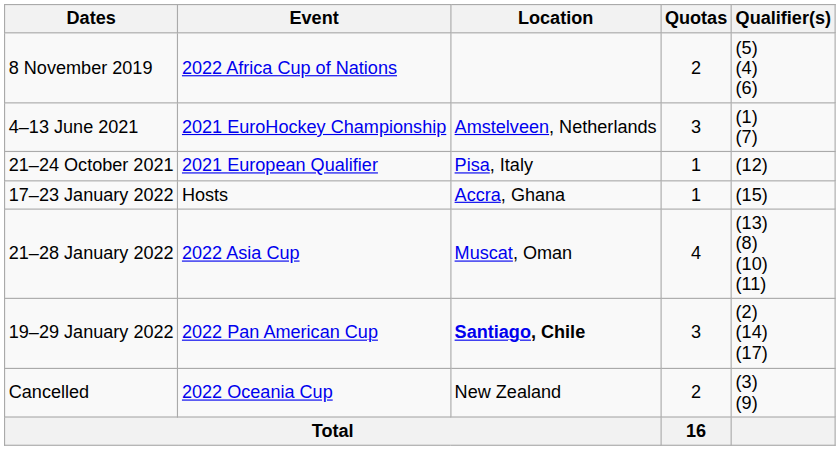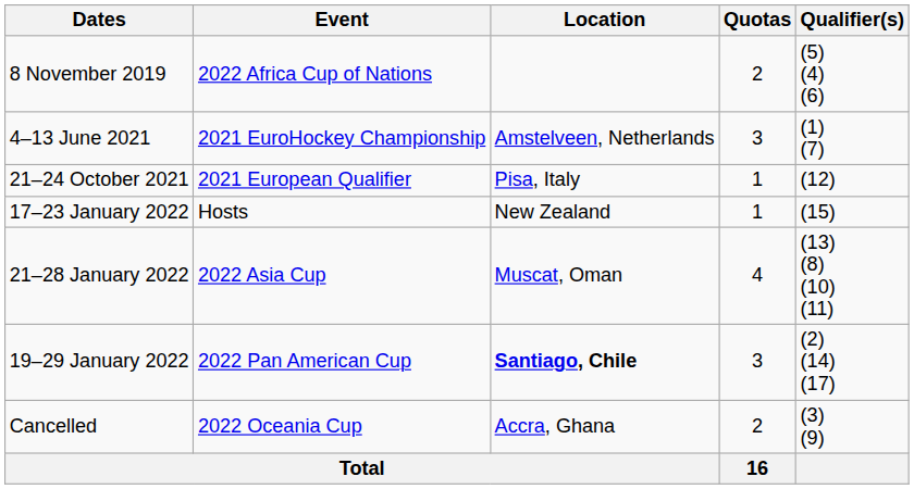17–23 January 2022 | Location: Accra, Ghana -> New Zealand
Cancelled | Location: New Zealand -> Accra, Ghana
